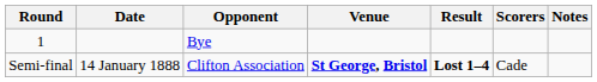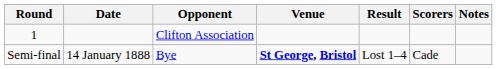1 | Opponent: Bye -> Clifton Association
Semi-final | Opponent: Clifton Association -> Bye
Semi-final | Result: bold -> normal
